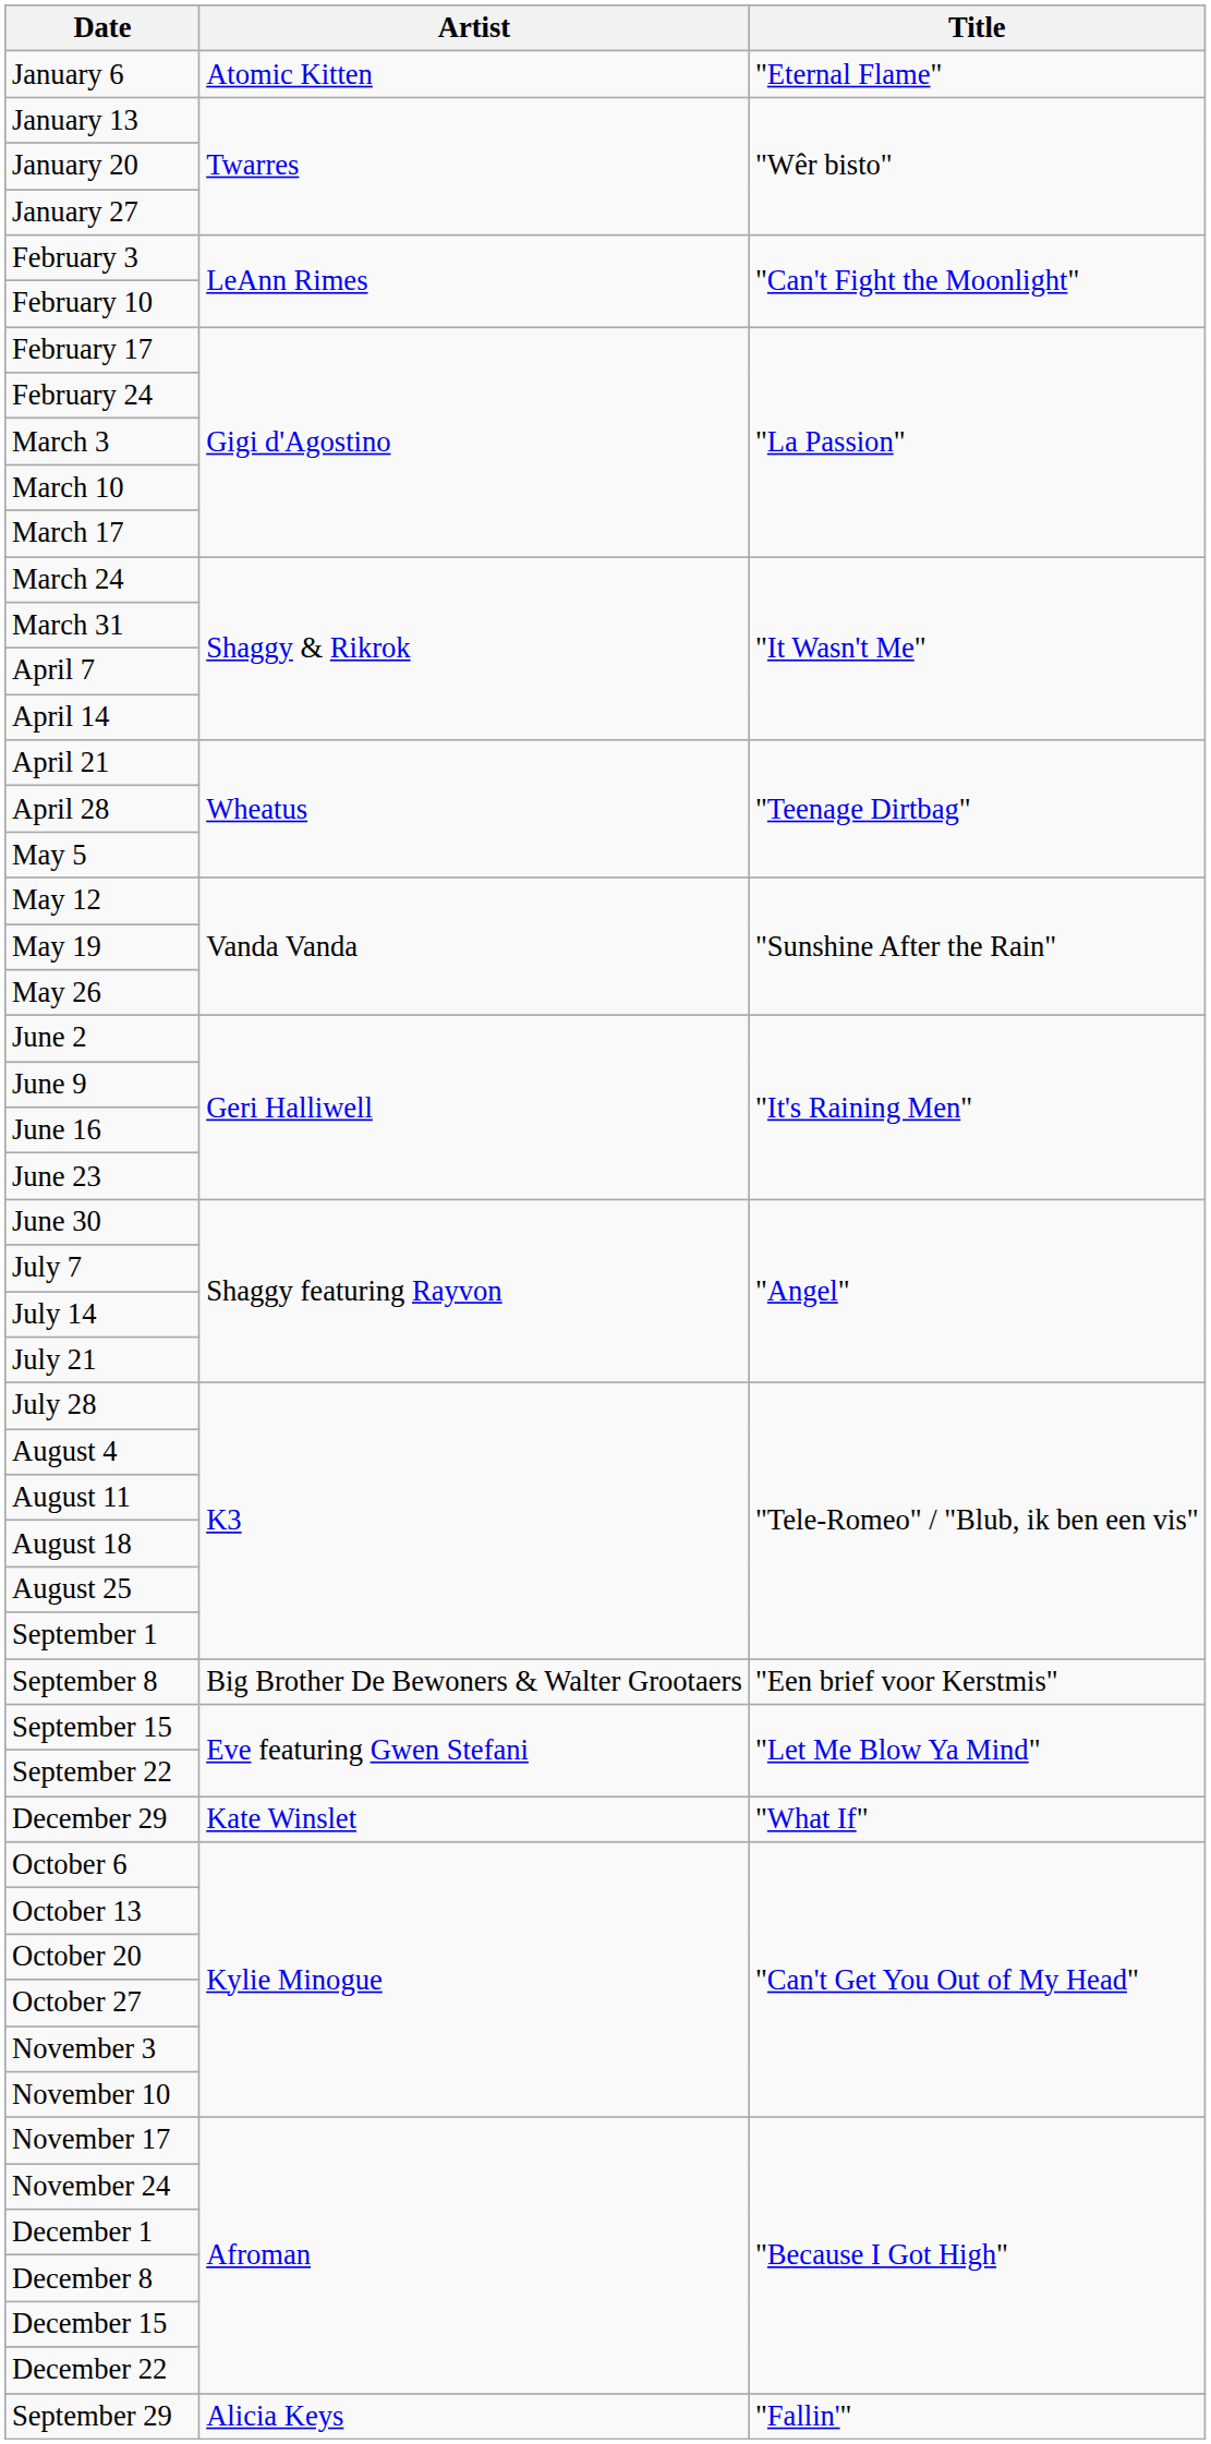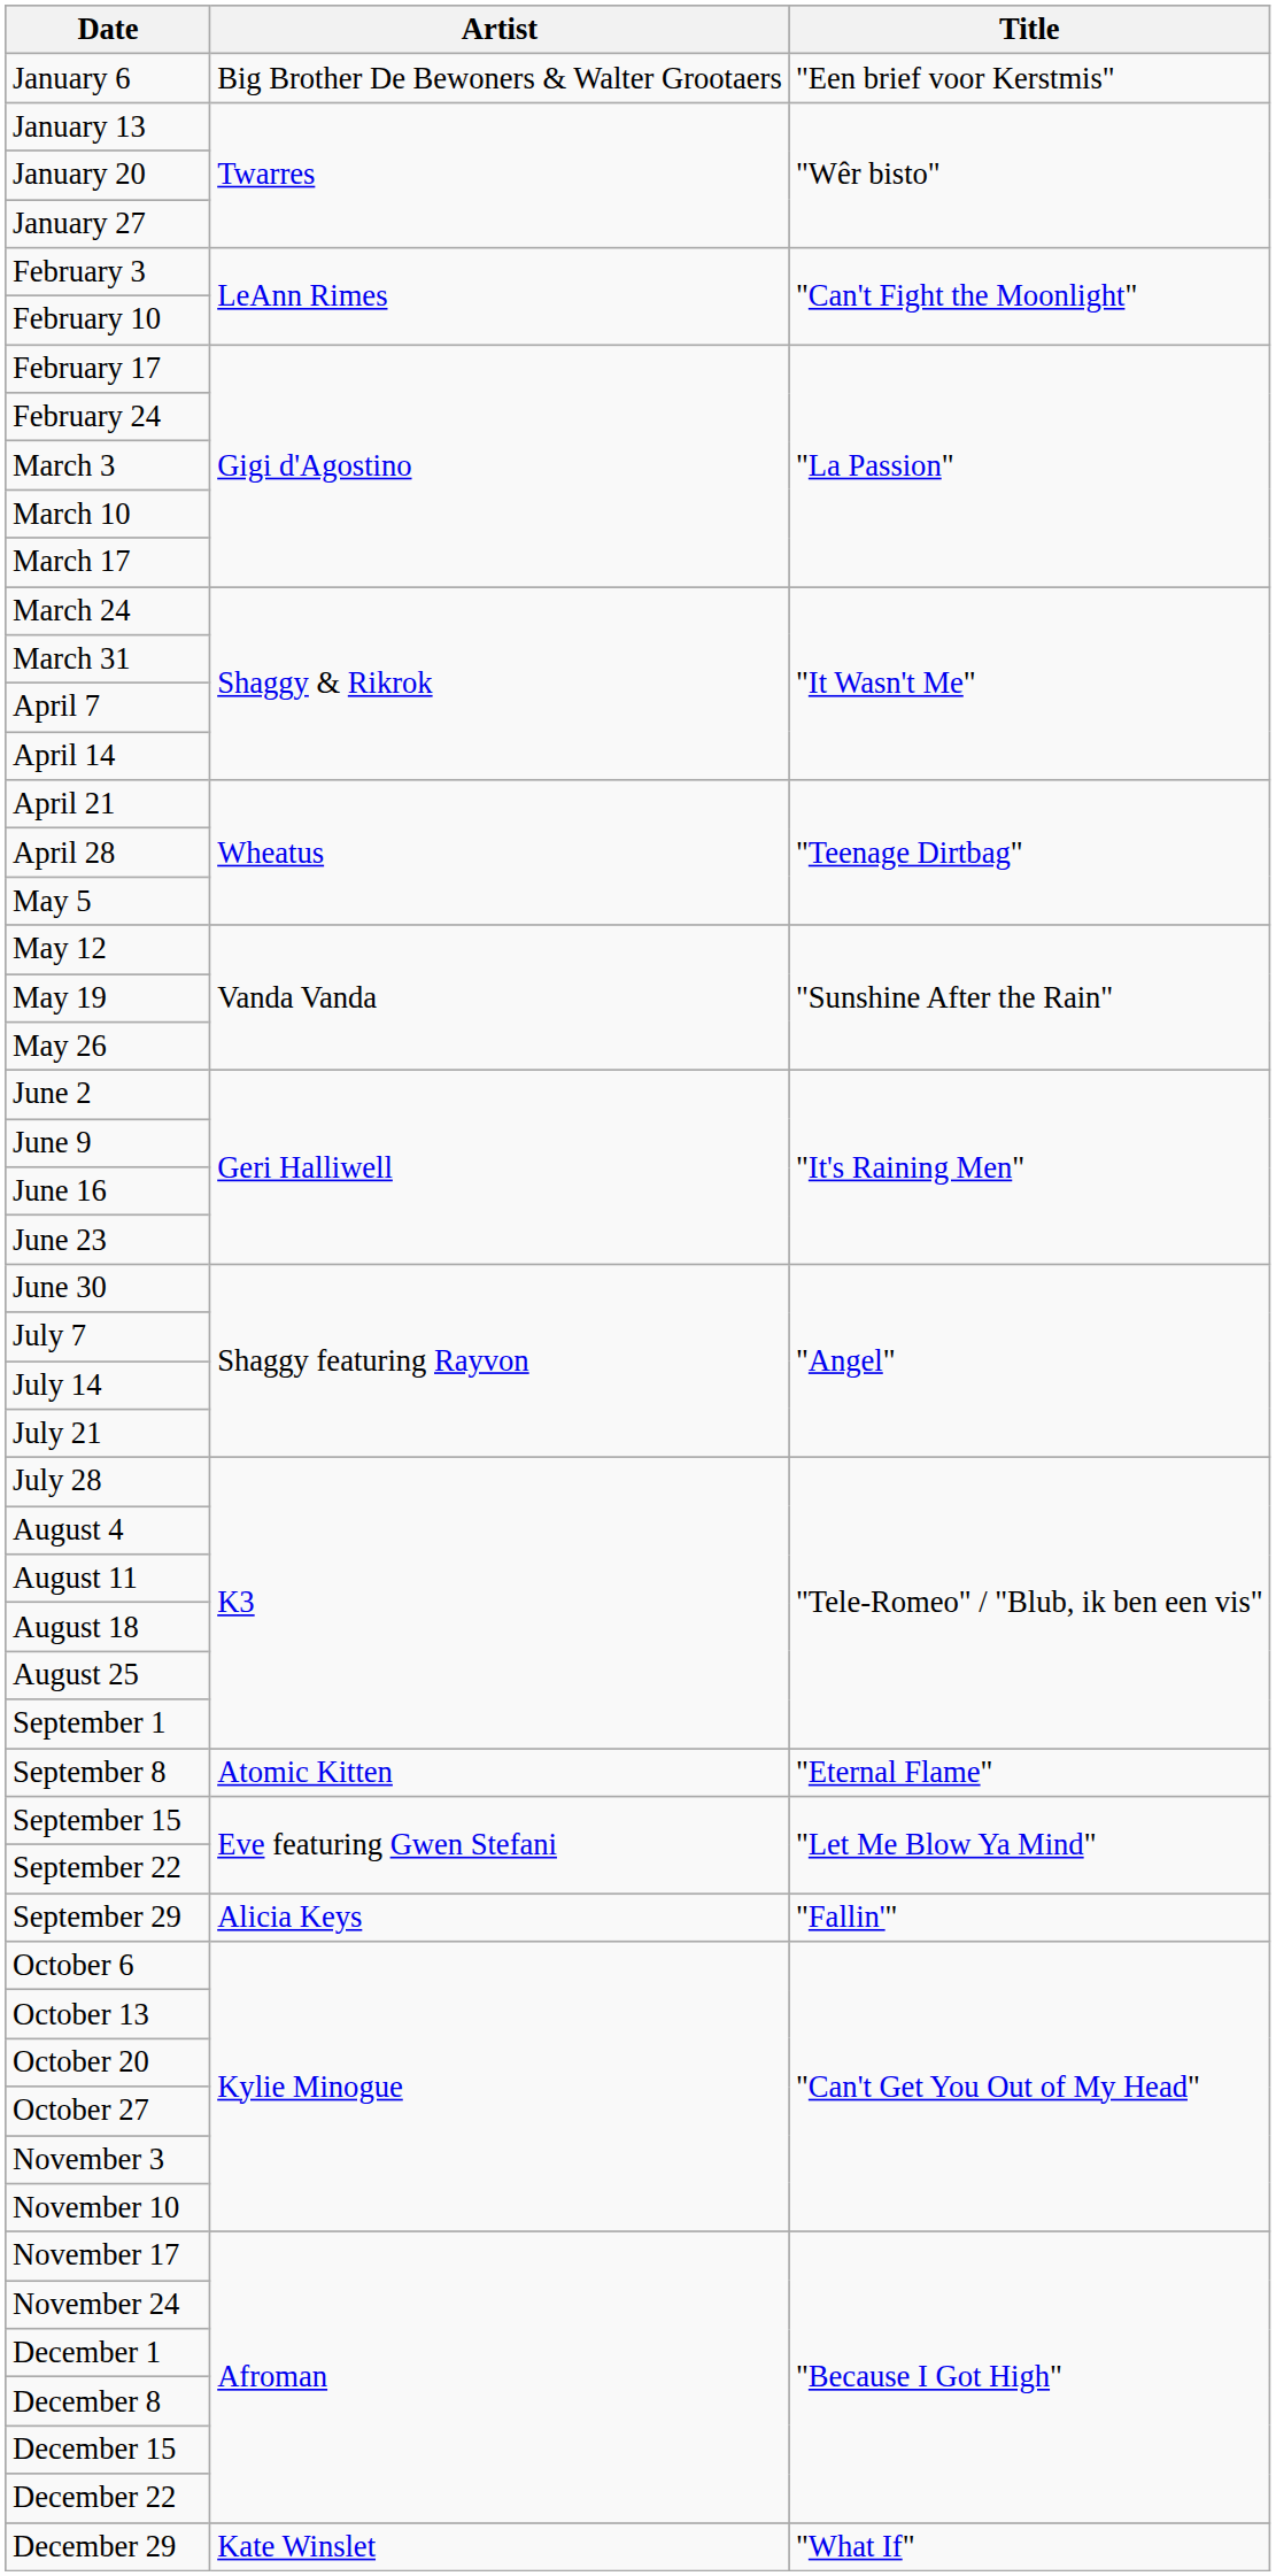January 6 | Artist: Atomic Kitten -> Big Brother De Bewoners & Walter Grootaers
January 6 | Title: "Eternal Flame" -> "Een brief voor Kerstmis"
September 8 | Artist: Big Brother De Bewoners & Walter Grootaers -> Atomic Kitten
September 8 | Title: "Een brief voor Kerstmis" -> "Eternal Flame"
rows swapped: September 29 <-> December 29
